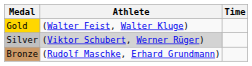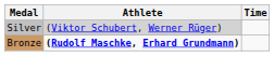- row: Gold | (Walter Feist, Walter Kluge)
Bronze | Athlete: normal -> bold
